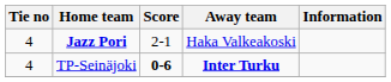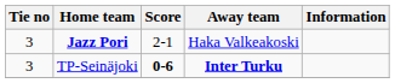Jazz Pori | Tie no: 4 -> 3
TP-Seinäjoki | Tie no: 4 -> 3
